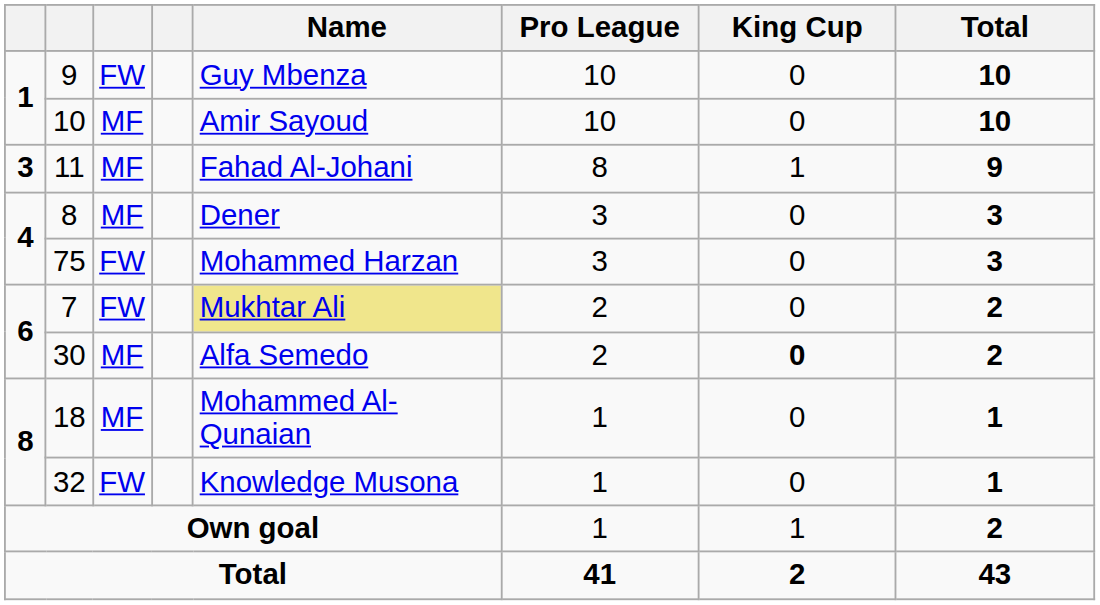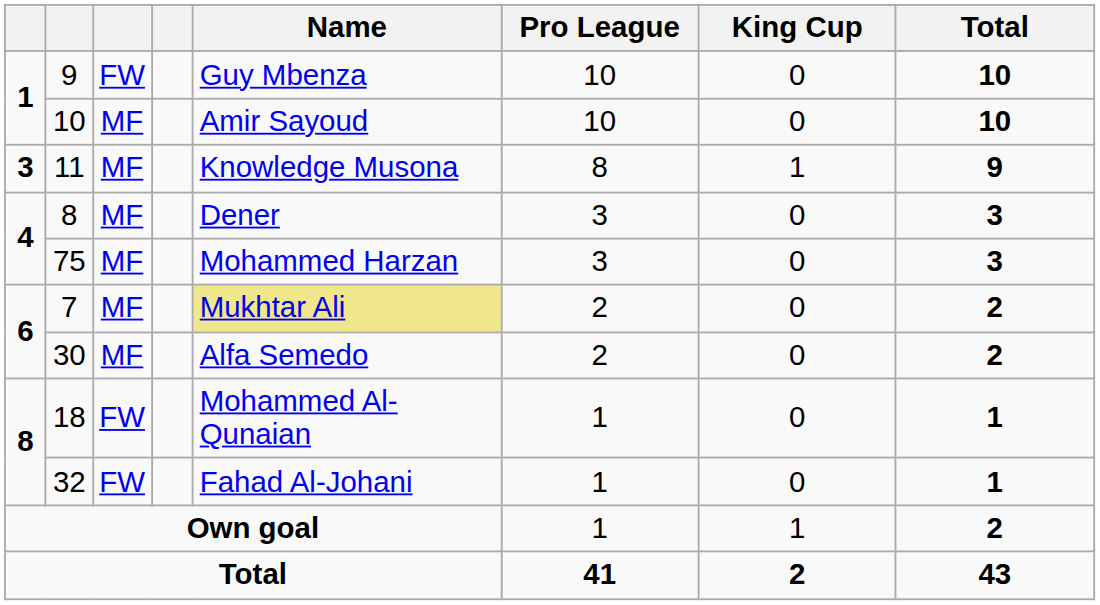11 | Name: Fahad Al-Johani -> Knowledge Musona
75 | column 3: FW -> MF
7 | column 3: FW -> MF
30 | King Cup: bold -> normal
18 | column 3: MF -> FW
32 | Name: Knowledge Musona -> Fahad Al-Johani
